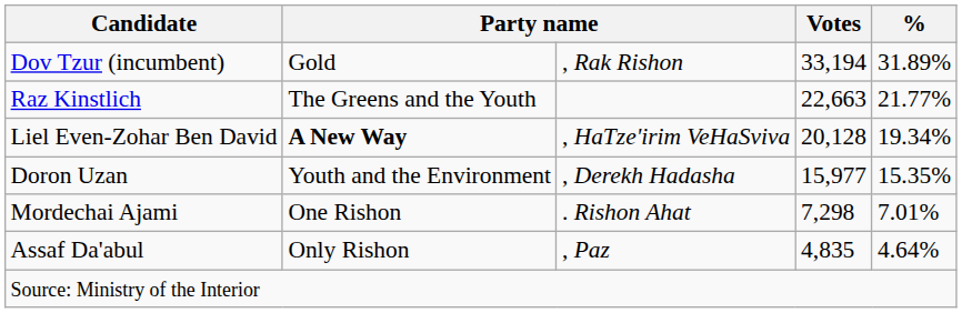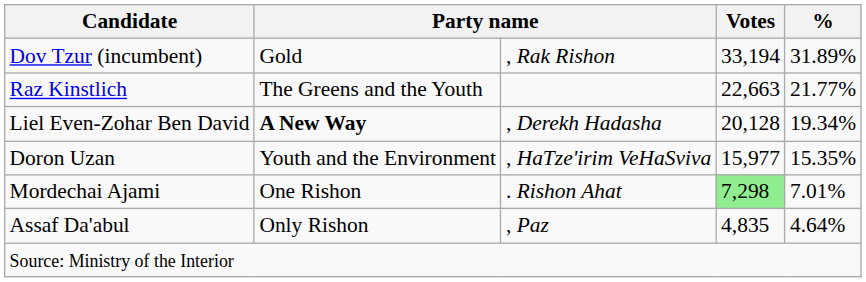Liel Even-Zohar Ben David | column 3: , HaTze'irim VeHaSviva -> , Derekh Hadasha
Doron Uzan | column 3: , Derekh Hadasha -> , HaTze'irim VeHaSviva
Mordechai Ajami | Votes: no background -> lightgreen background
